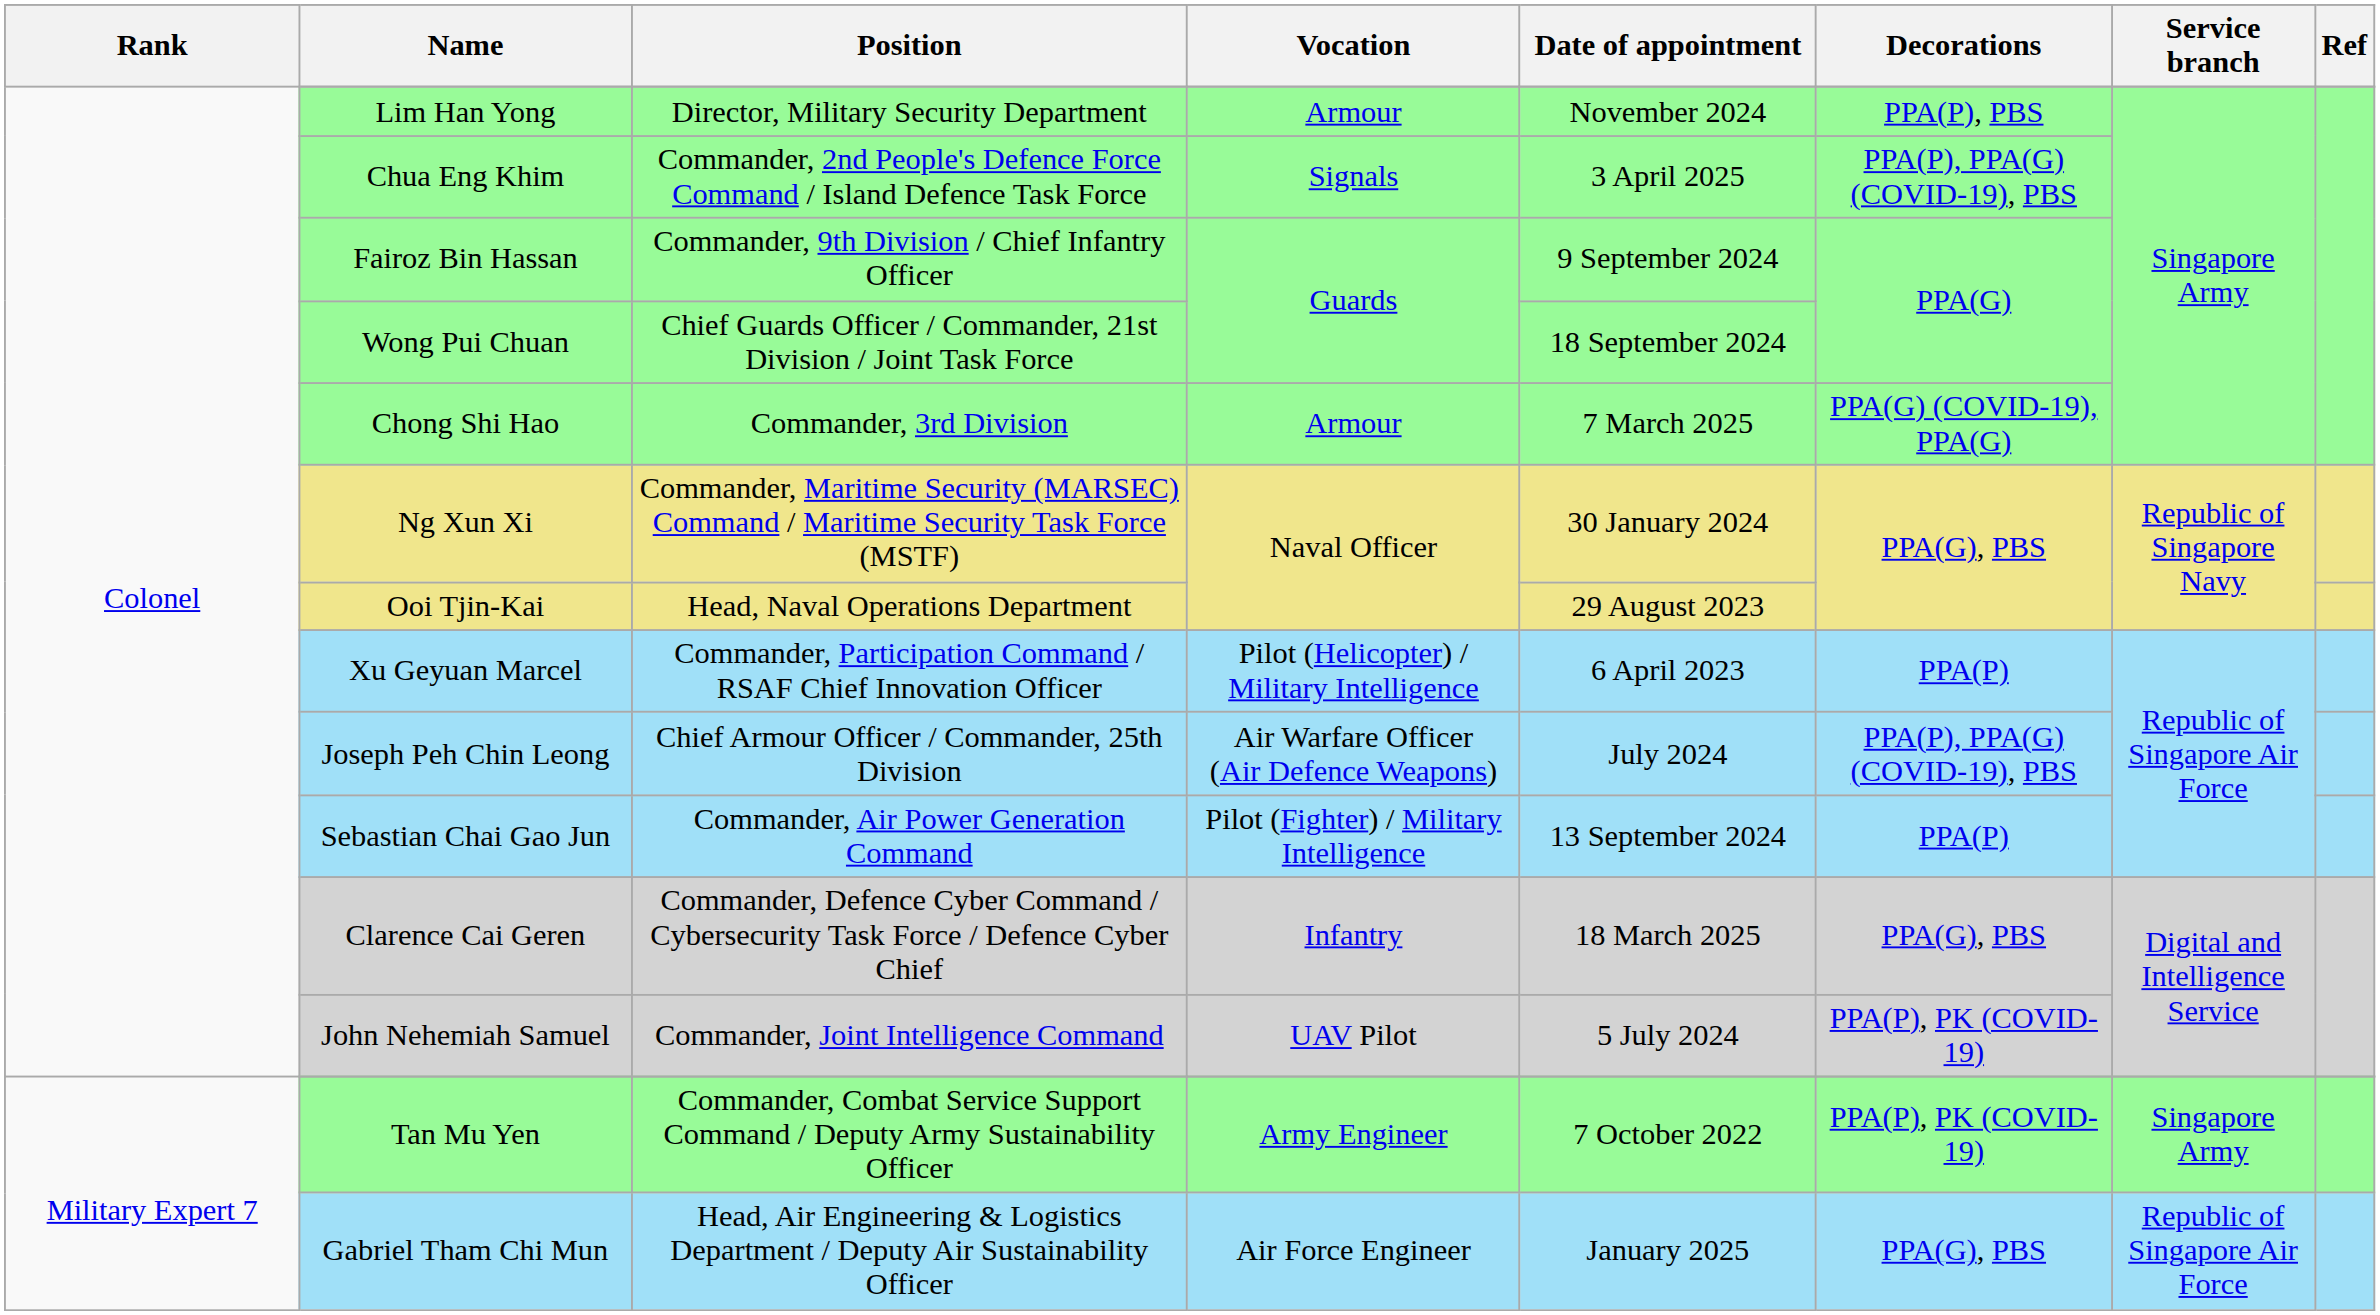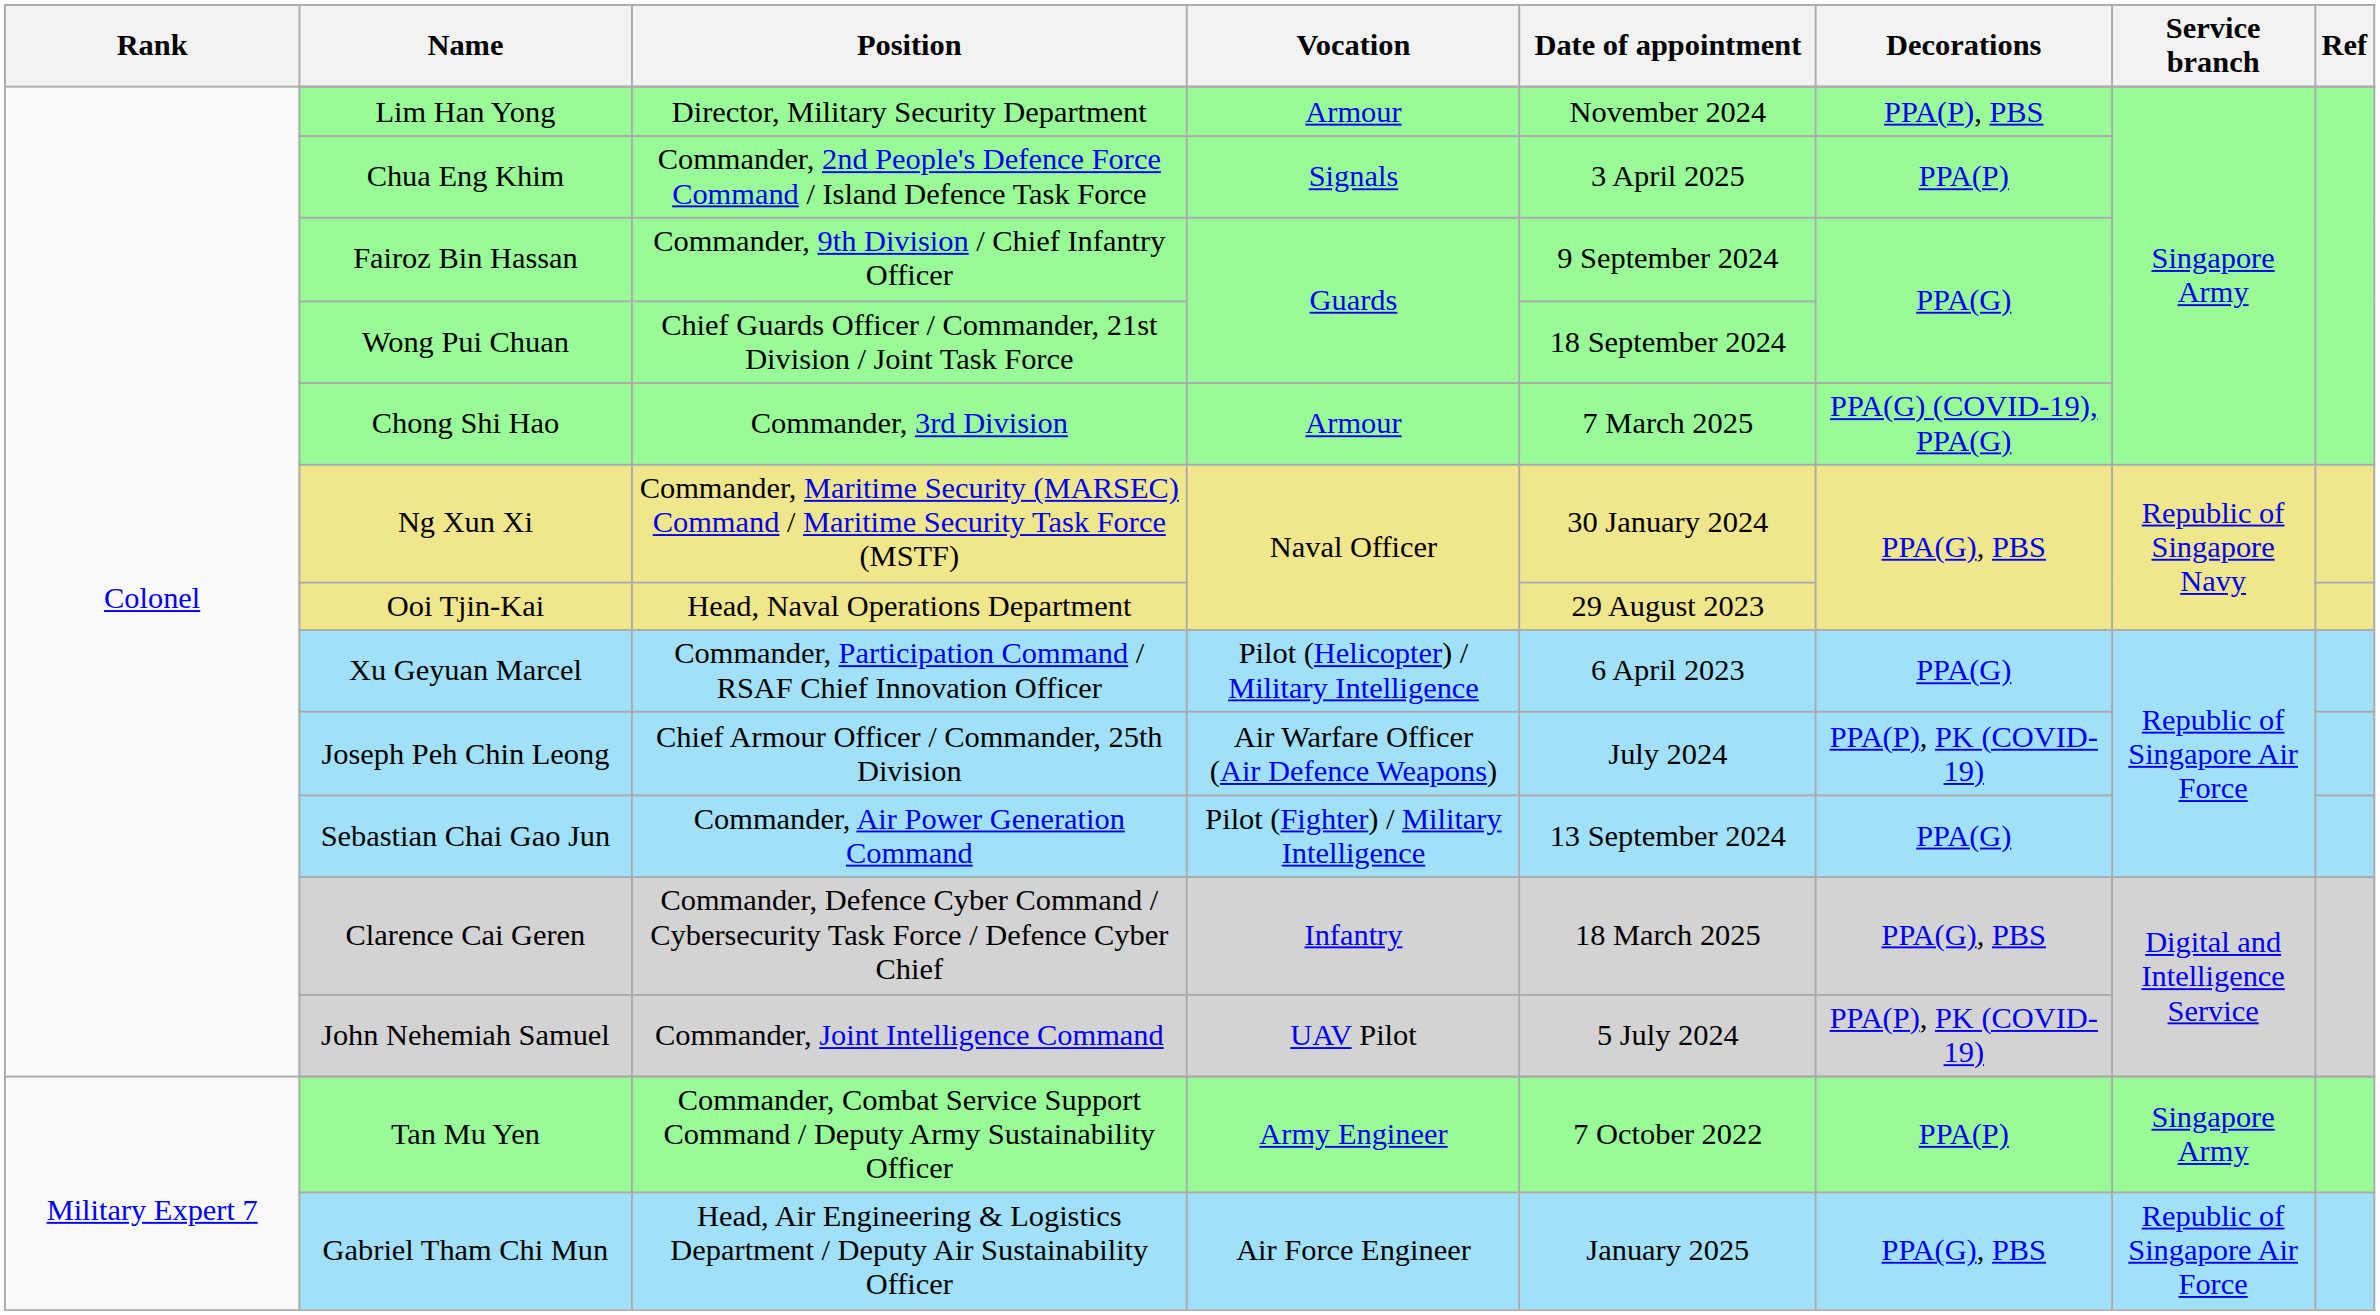Chua Eng Khim | Decorations: PPA(P), PPA(G) (COVID-19), PBS -> PPA(P)
Xu Geyuan Marcel | Decorations: PPA(P) -> PPA(G)
Joseph Peh Chin Leong | Decorations: PPA(P), PPA(G) (COVID-19), PBS -> PPA(P), PK (COVID-19)
Sebastian Chai Gao Jun | Decorations: PPA(P) -> PPA(G)
Tan Mu Yen | Decorations: PPA(P), PK (COVID-19) -> PPA(P)
